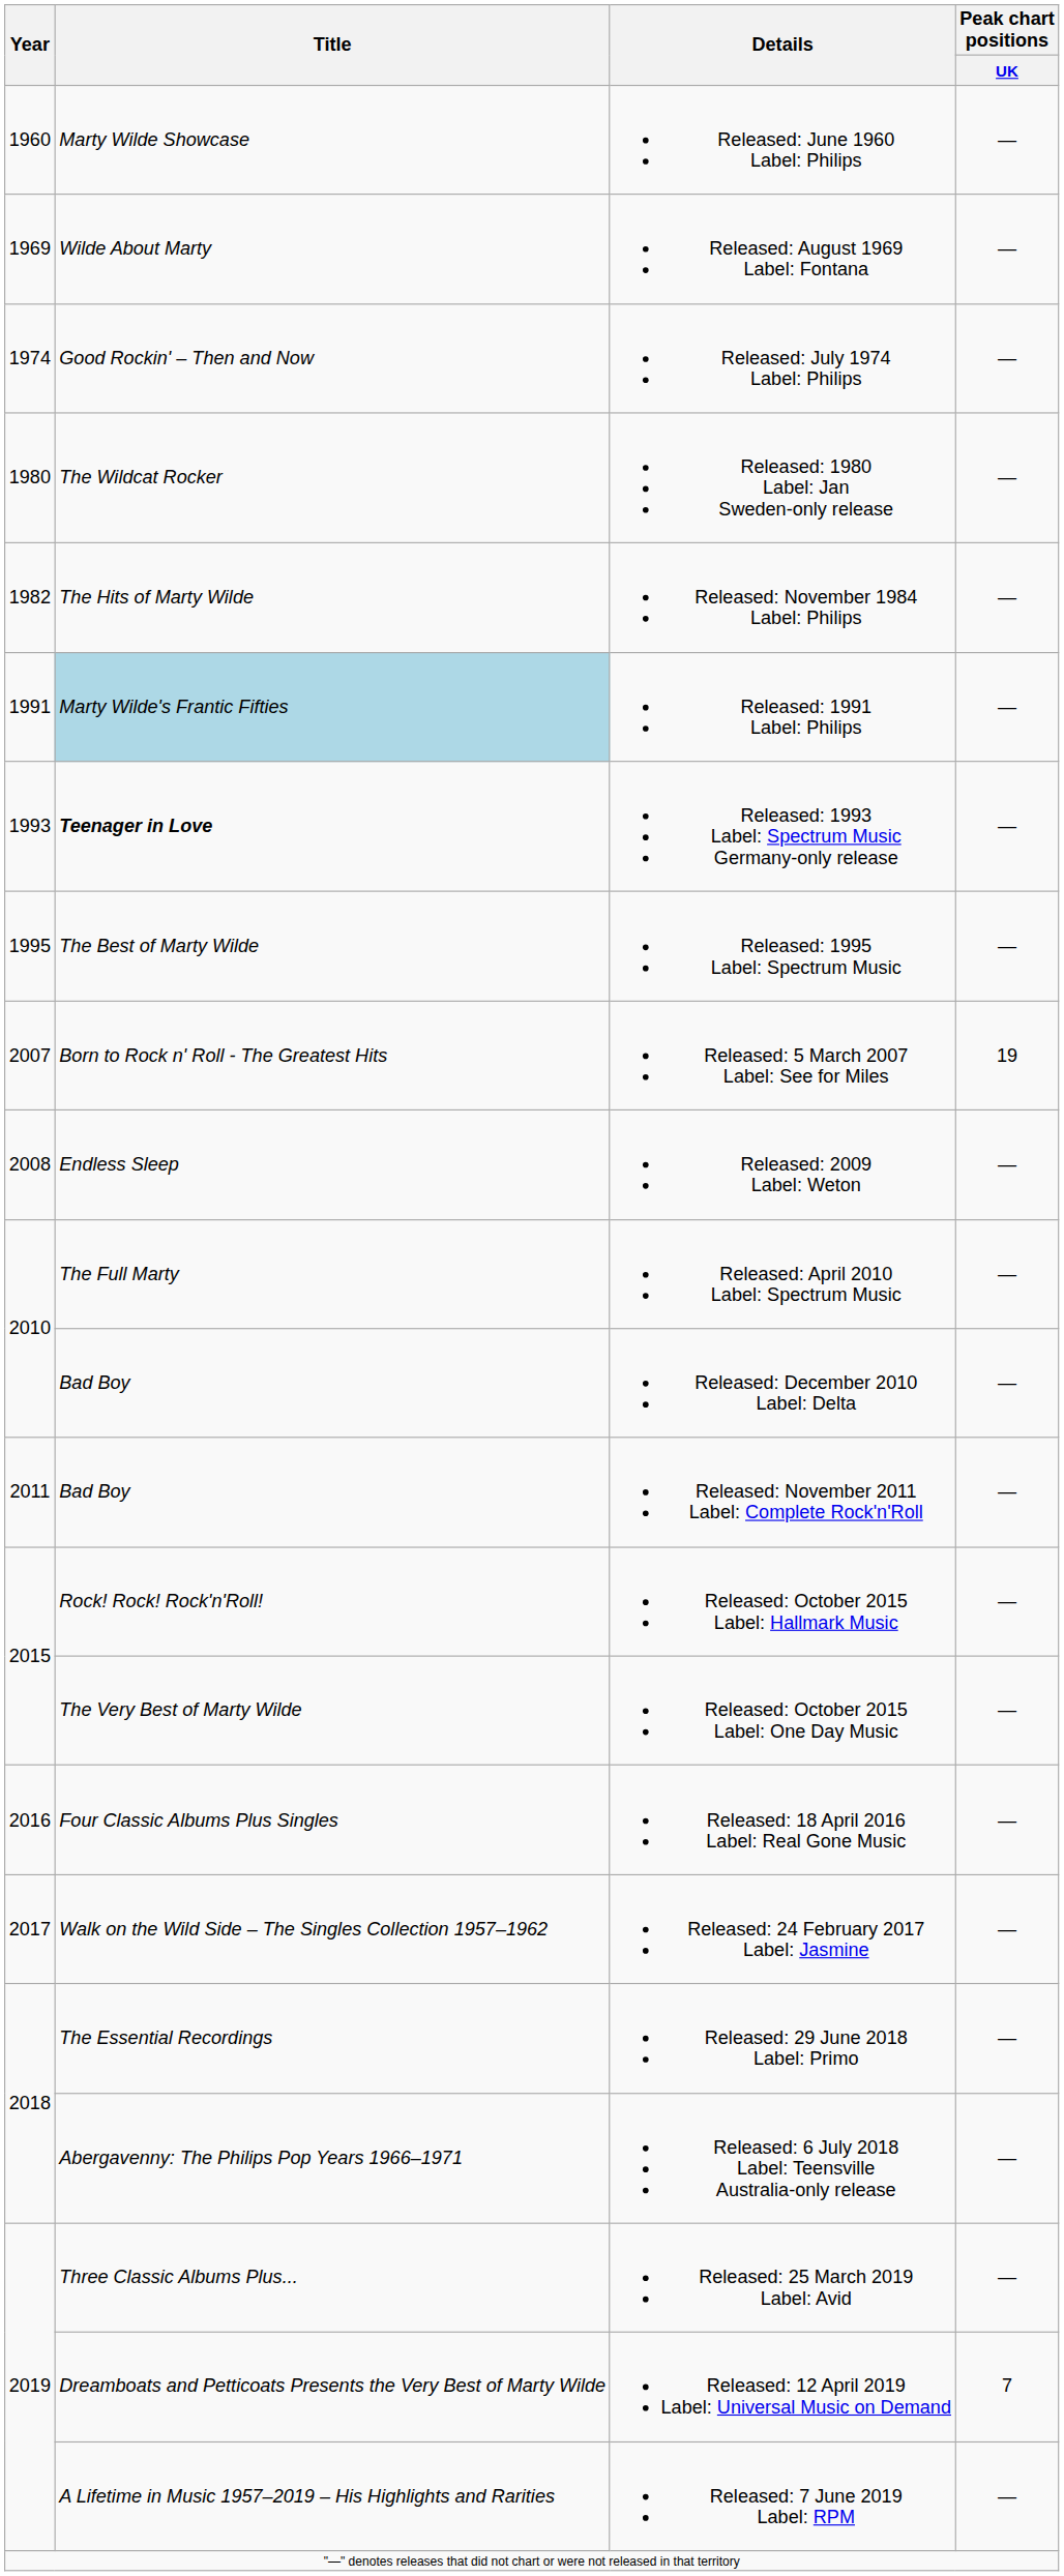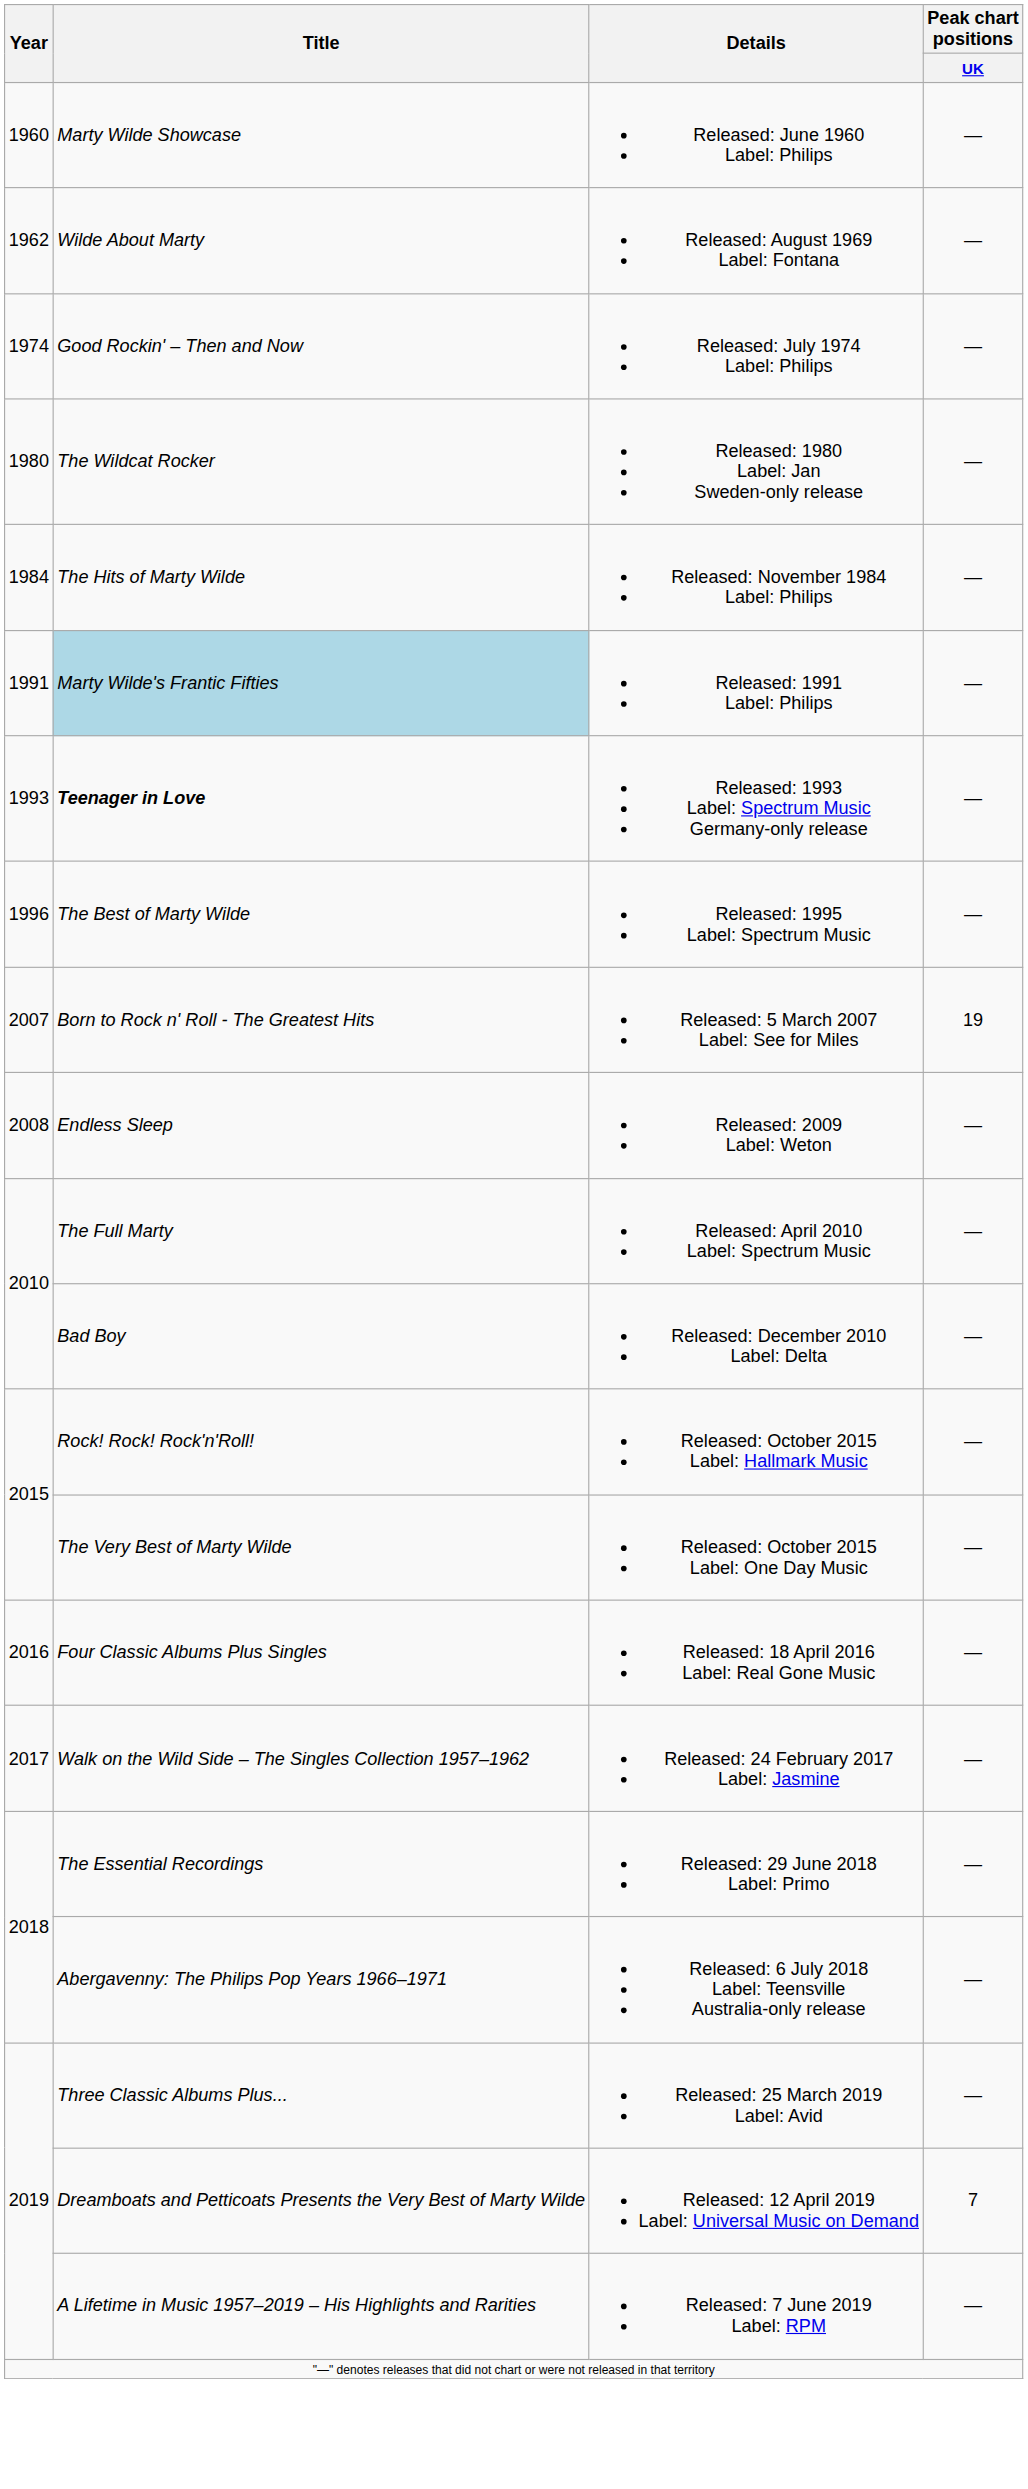Released: August 1969 Label: Fontana | Year: 1969 -> 1962
Released: November 1984 Label: Philips | Year: 1982 -> 1984
Released: 1995 Label: Spectrum Music | Year: 1995 -> 1996
- row: 2011 | Bad Boy | Released: November 2011 Label: Complete Rock'n'Roll | —
